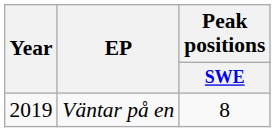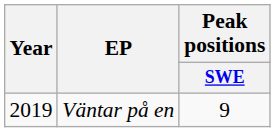Väntar på en | Peak positions / SWE: 8 -> 9
